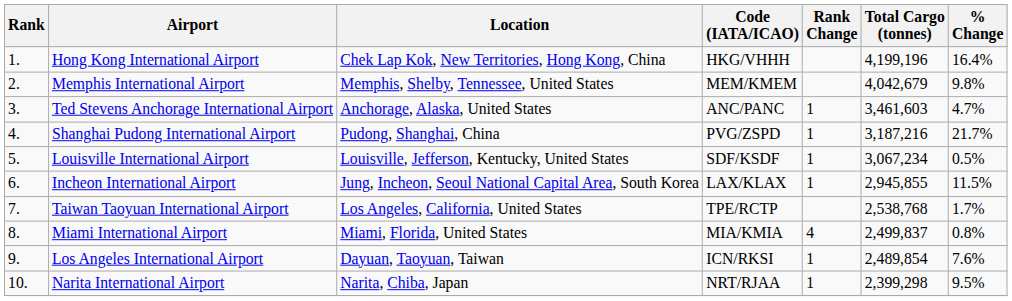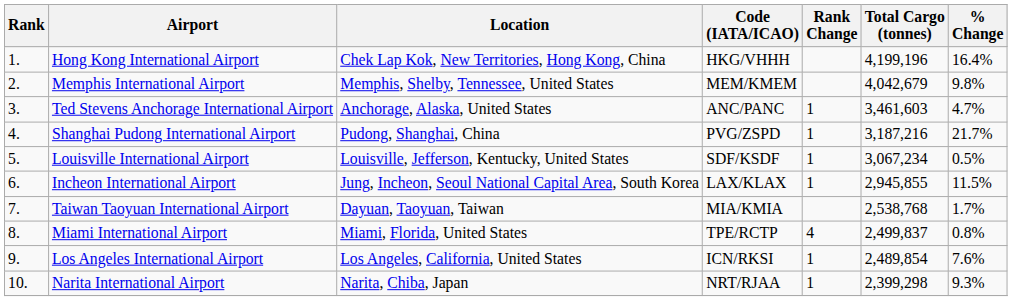Taiwan Taoyuan International Airport | Location: Los Angeles, California, United States -> Dayuan, Taoyuan, Taiwan
Taiwan Taoyuan International Airport | Code (IATA/ICAO): TPE/RCTP -> MIA/KMIA
Miami International Airport | Code (IATA/ICAO): MIA/KMIA -> TPE/RCTP
Los Angeles International Airport | Location: Dayuan, Taoyuan, Taiwan -> Los Angeles, California, United States
Narita International Airport | % Change: 9.5% -> 9.3%
